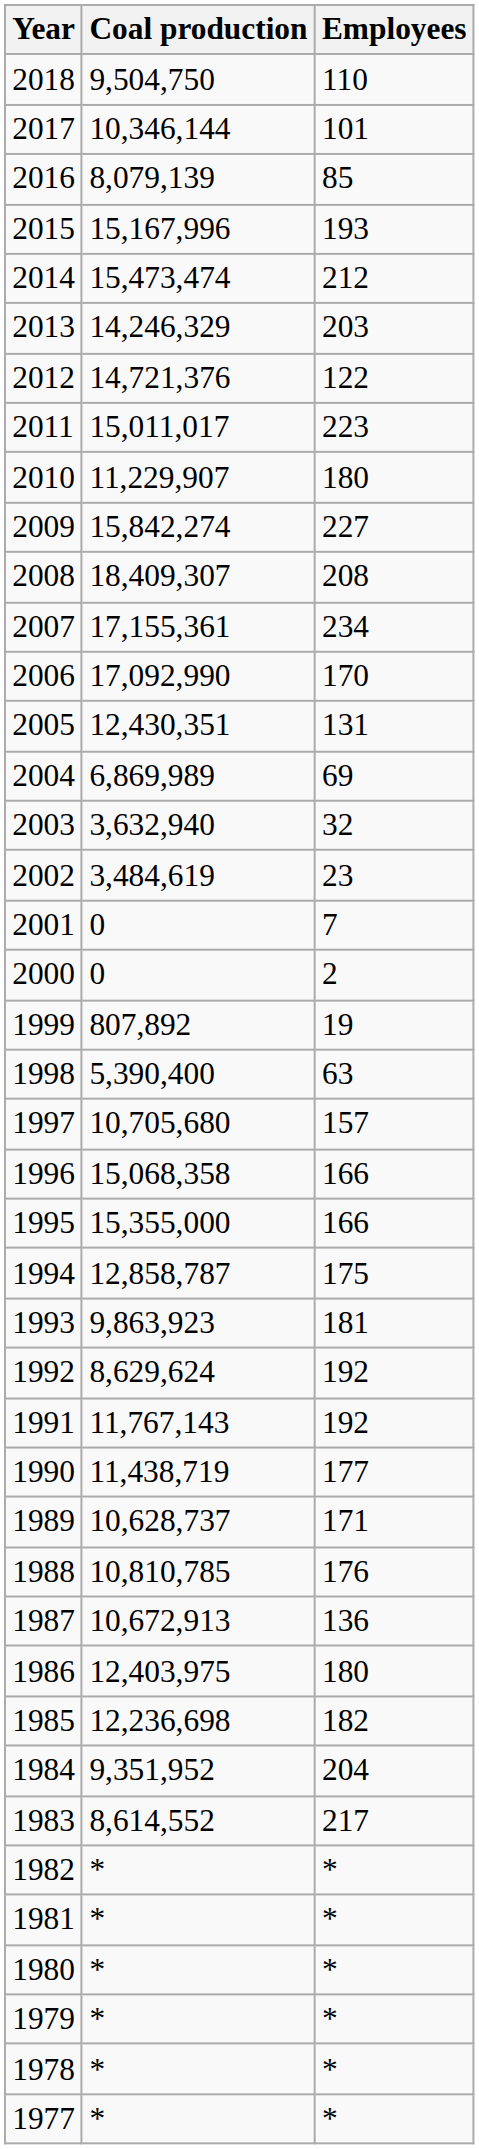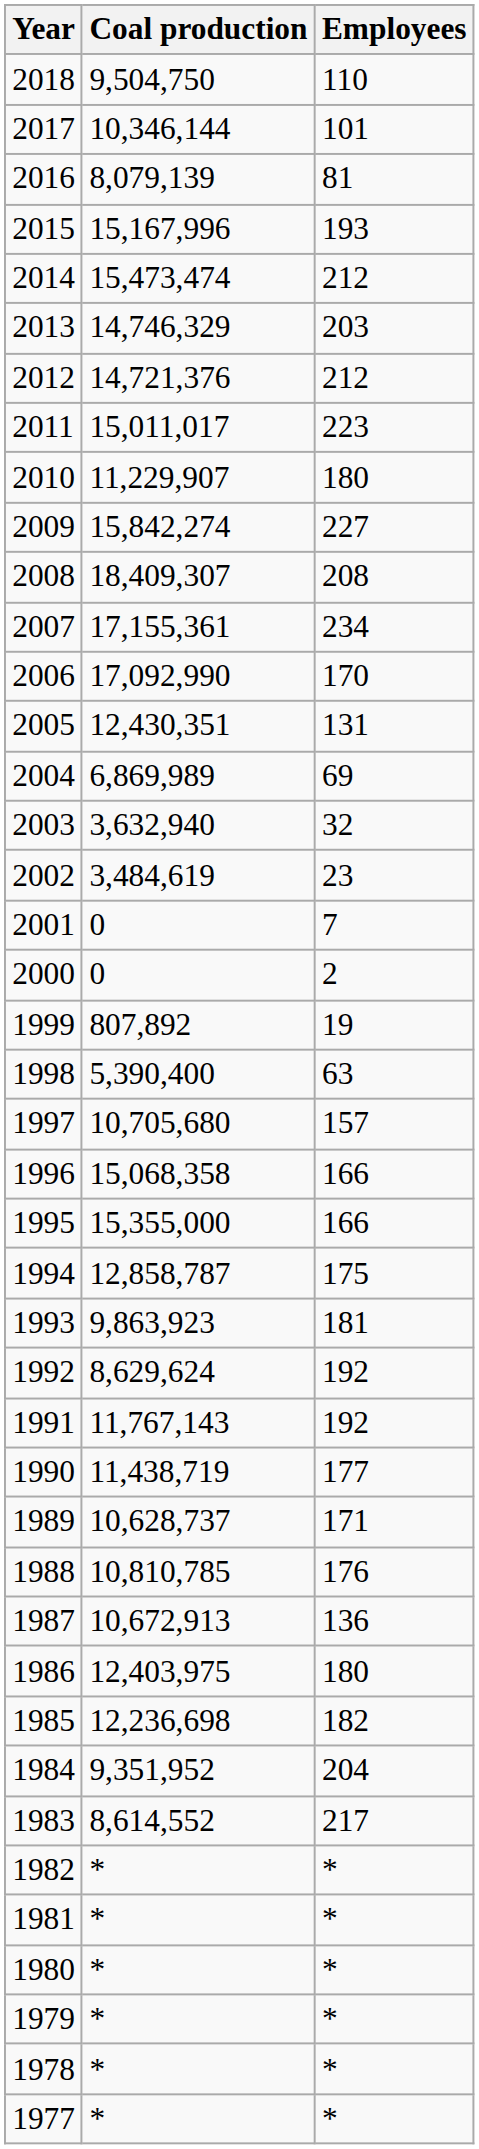2016 | Employees: 85 -> 81
2013 | Coal production: 14,246,329 -> 14,746,329
2012 | Employees: 122 -> 212
